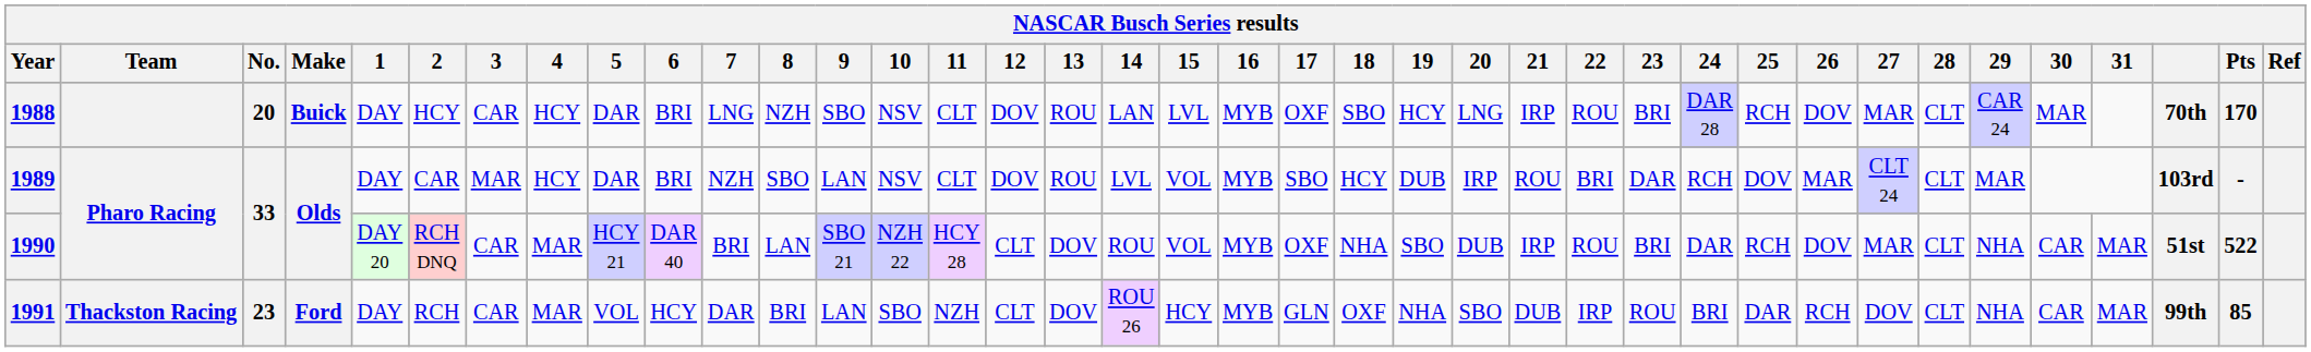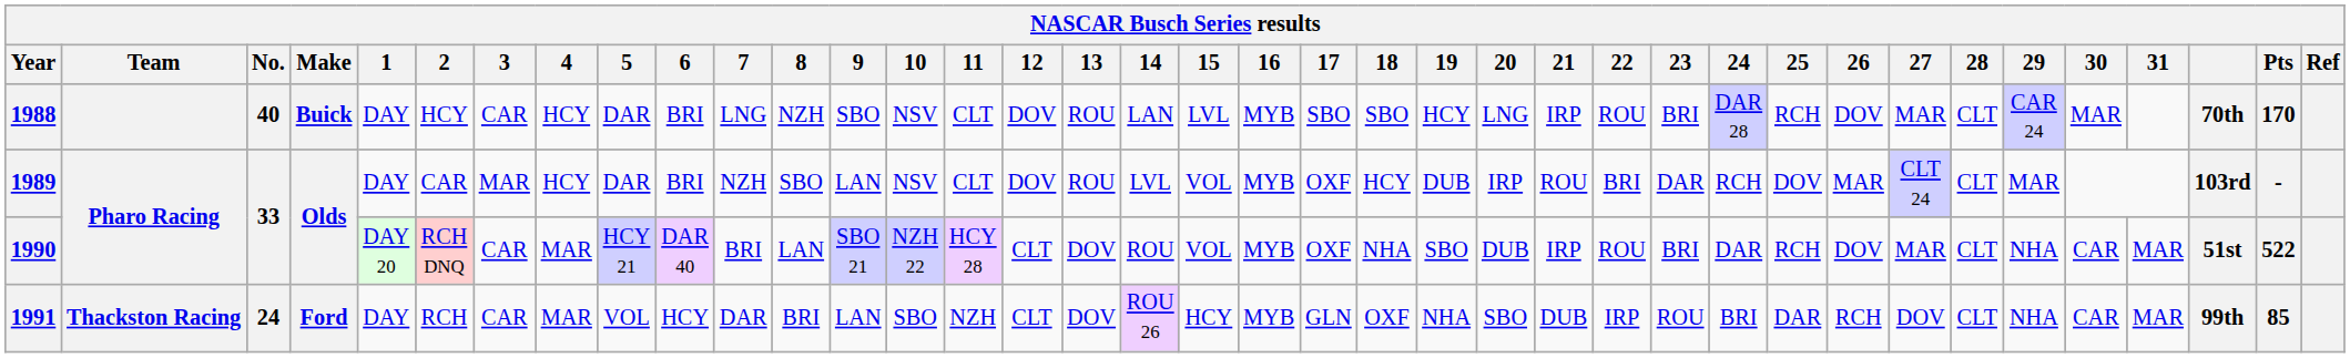1988 | No.: 20 -> 40
1988 | 17: OXF -> SBO
1989 | 17: SBO -> OXF
1991 | No.: 23 -> 24
